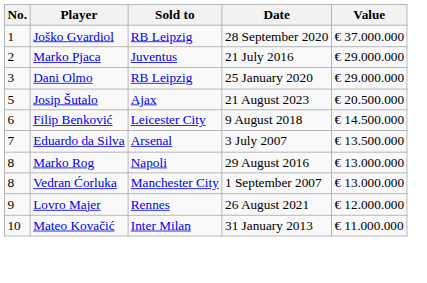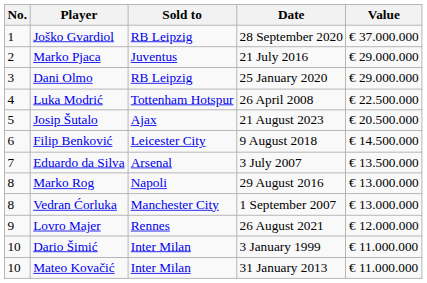+ row: 4 | Luka Modrić | Tottenham Hotspur | 26 April 2008 | € 22.500.000
+ row: 10 | Dario Šimić | Inter Milan | 3 January 1999 | € 11.000.000
